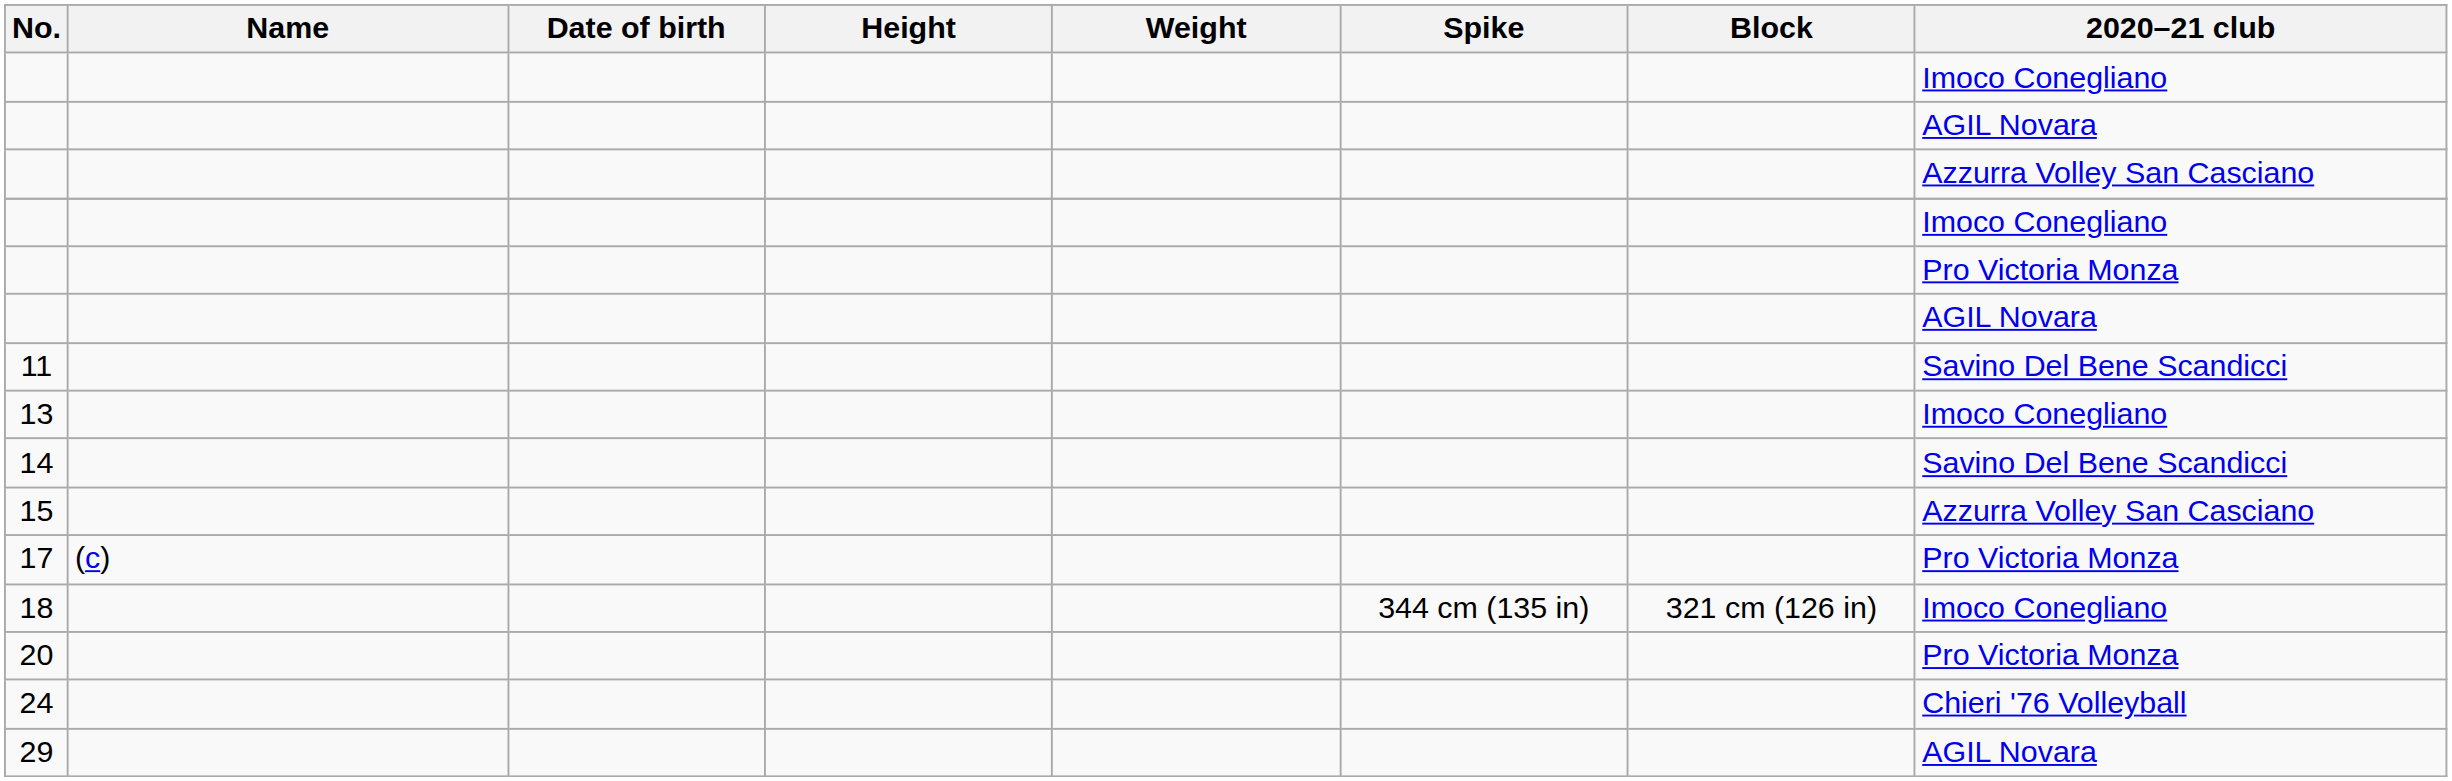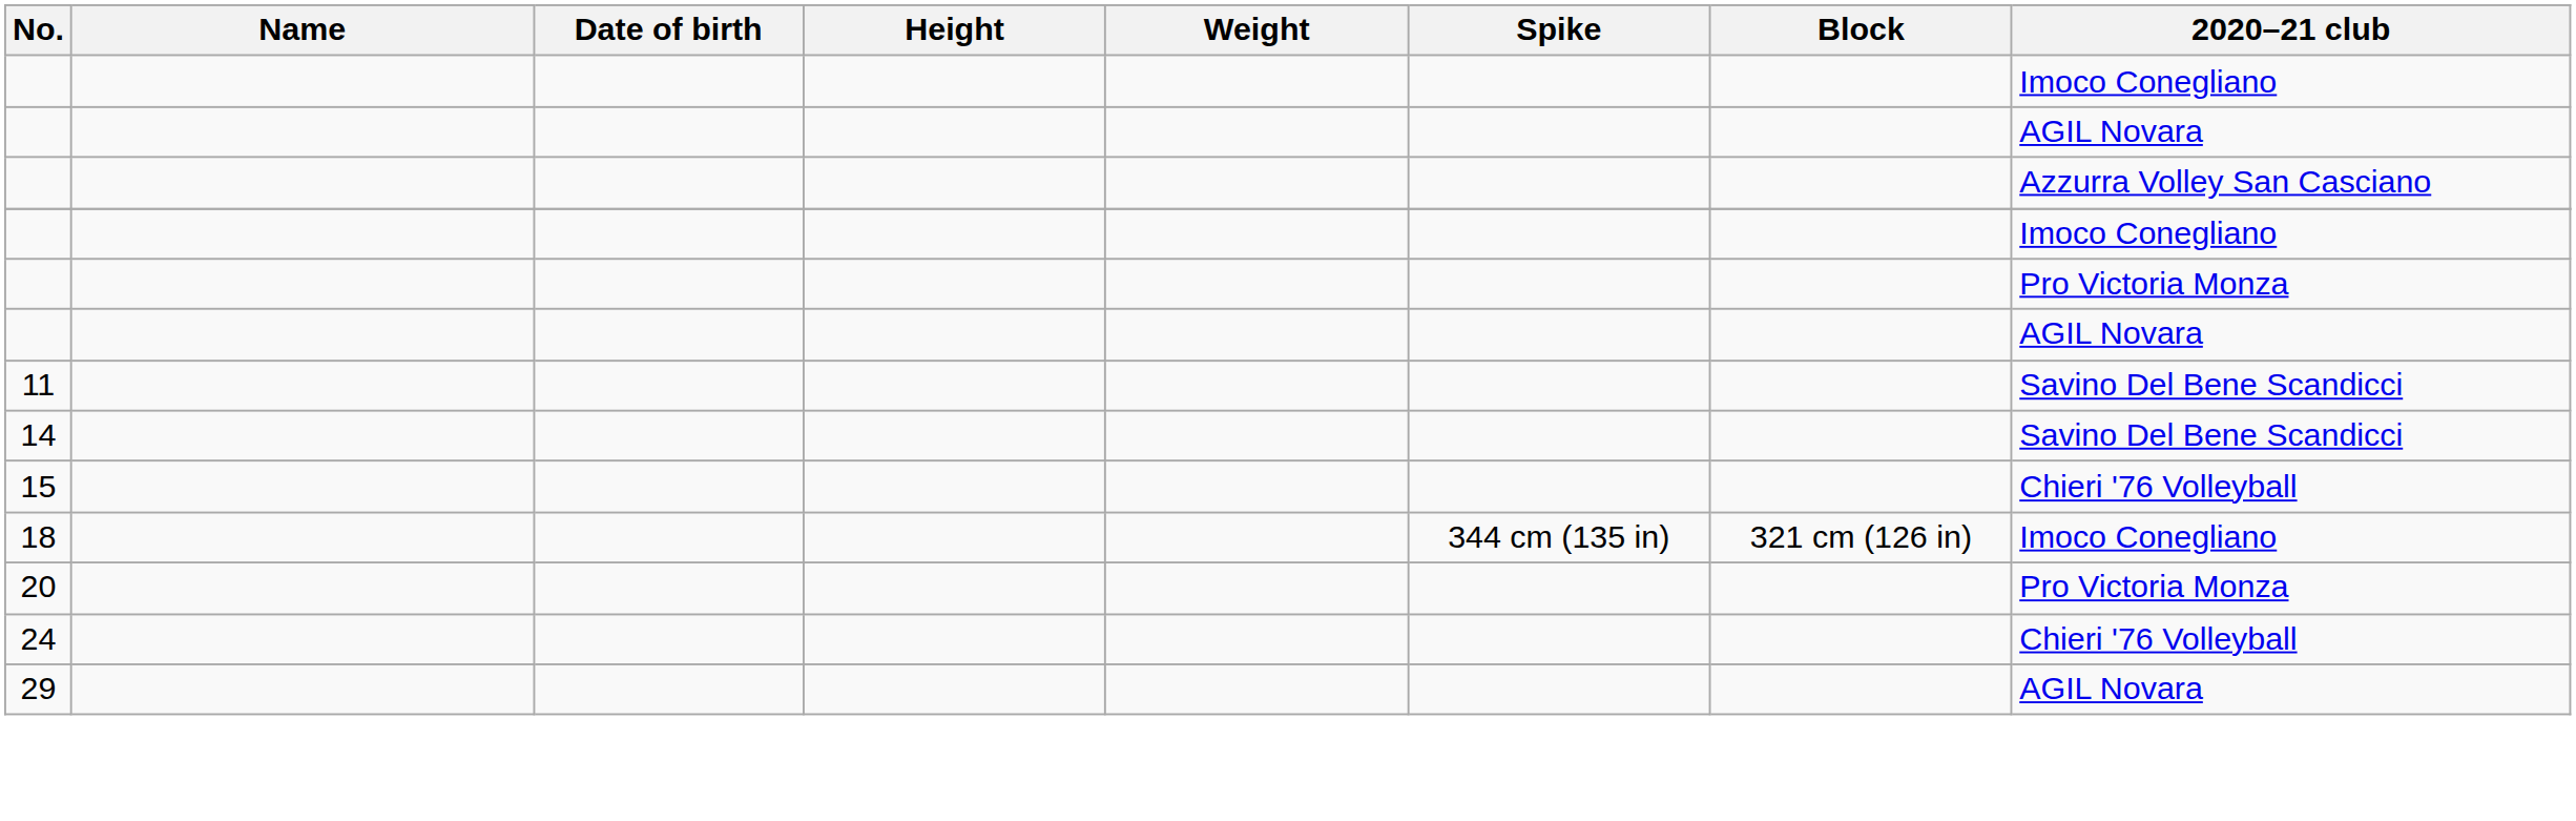- row: 13 | Imoco Conegliano
15 | 2020–21 club: Azzurra Volley San Casciano -> Chieri '76 Volleyball
- row: 17 | (c) | Pro Victoria Monza
